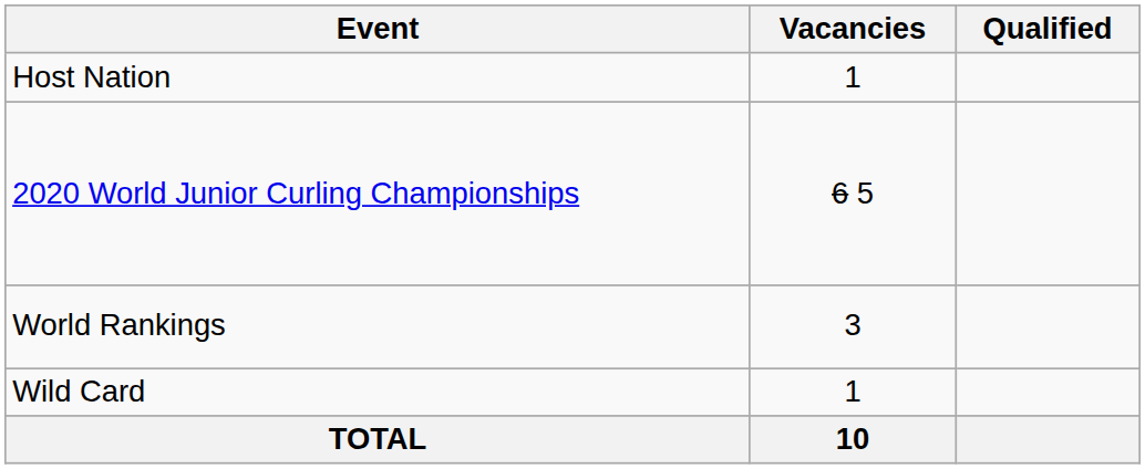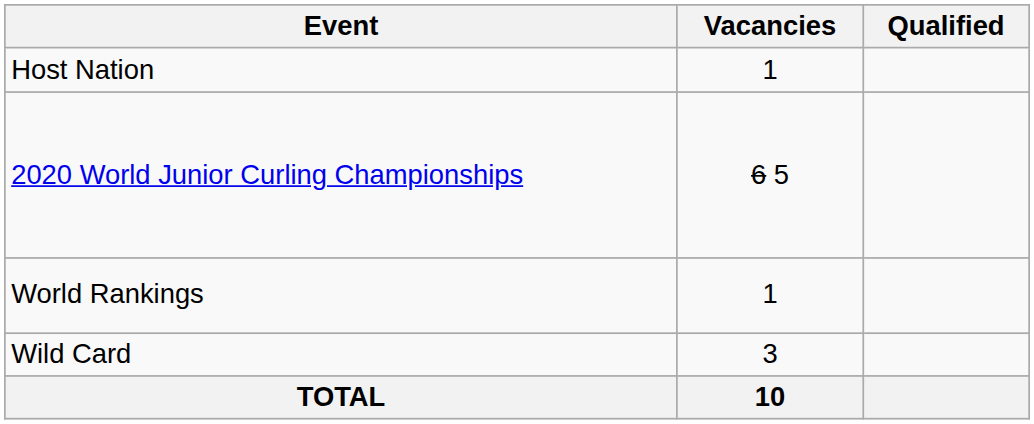World Rankings | Vacancies: 3 -> 1
Wild Card | Vacancies: 1 -> 3
